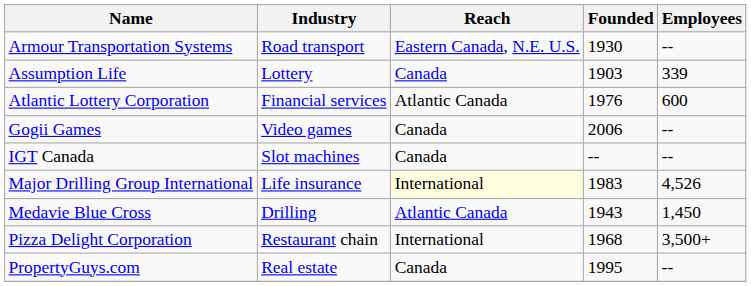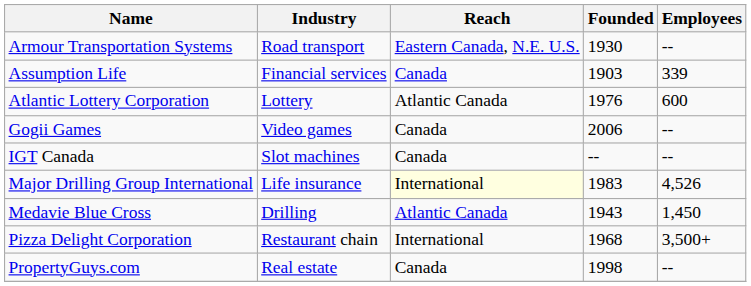Assumption Life | Industry: Lottery -> Financial services
Atlantic Lottery Corporation | Industry: Financial services -> Lottery
PropertyGuys.com | Founded: 1995 -> 1998
